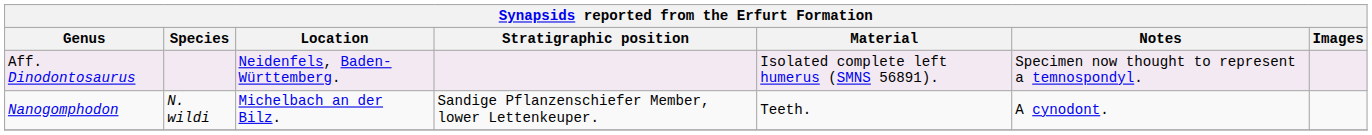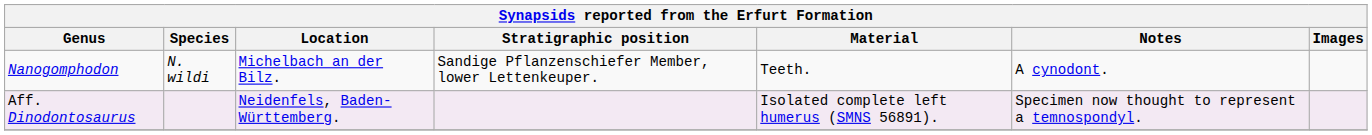rows swapped: Aff. Dinodontosaurus <-> Nanogomphodon
